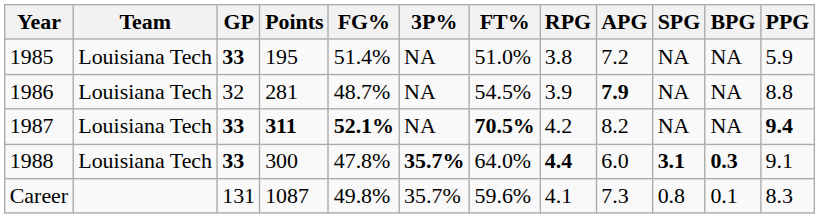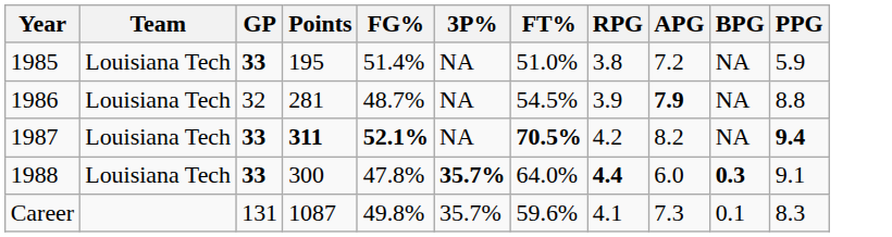- column: SPG | NA | NA | NA | 3.1 | 0.8
